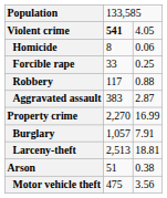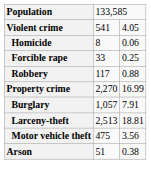Violent crime | column 2: bold -> normal
- row: Aggravated assault | 383 | 2.87
rows swapped: Motor vehicle theft <-> Arson
